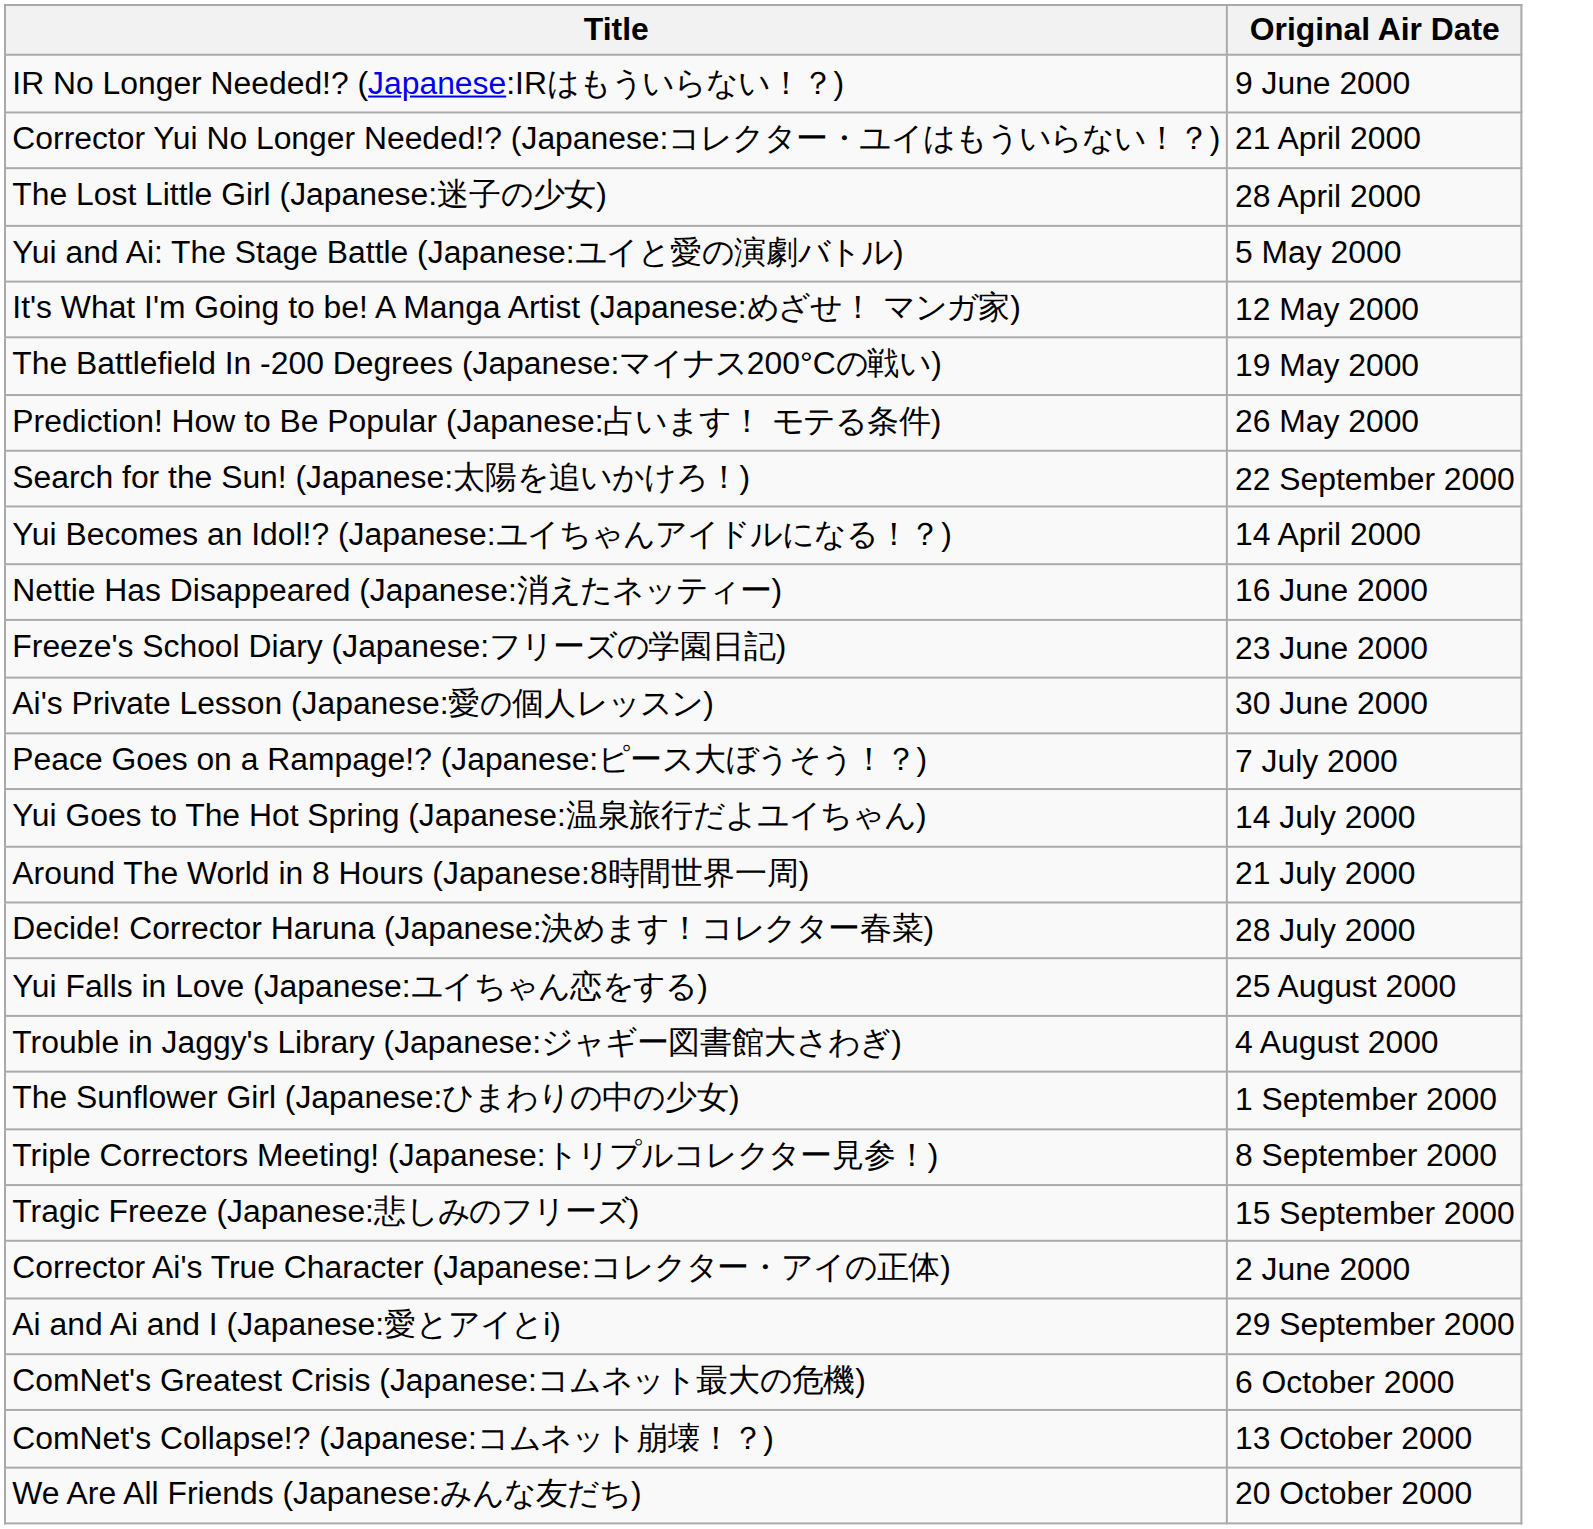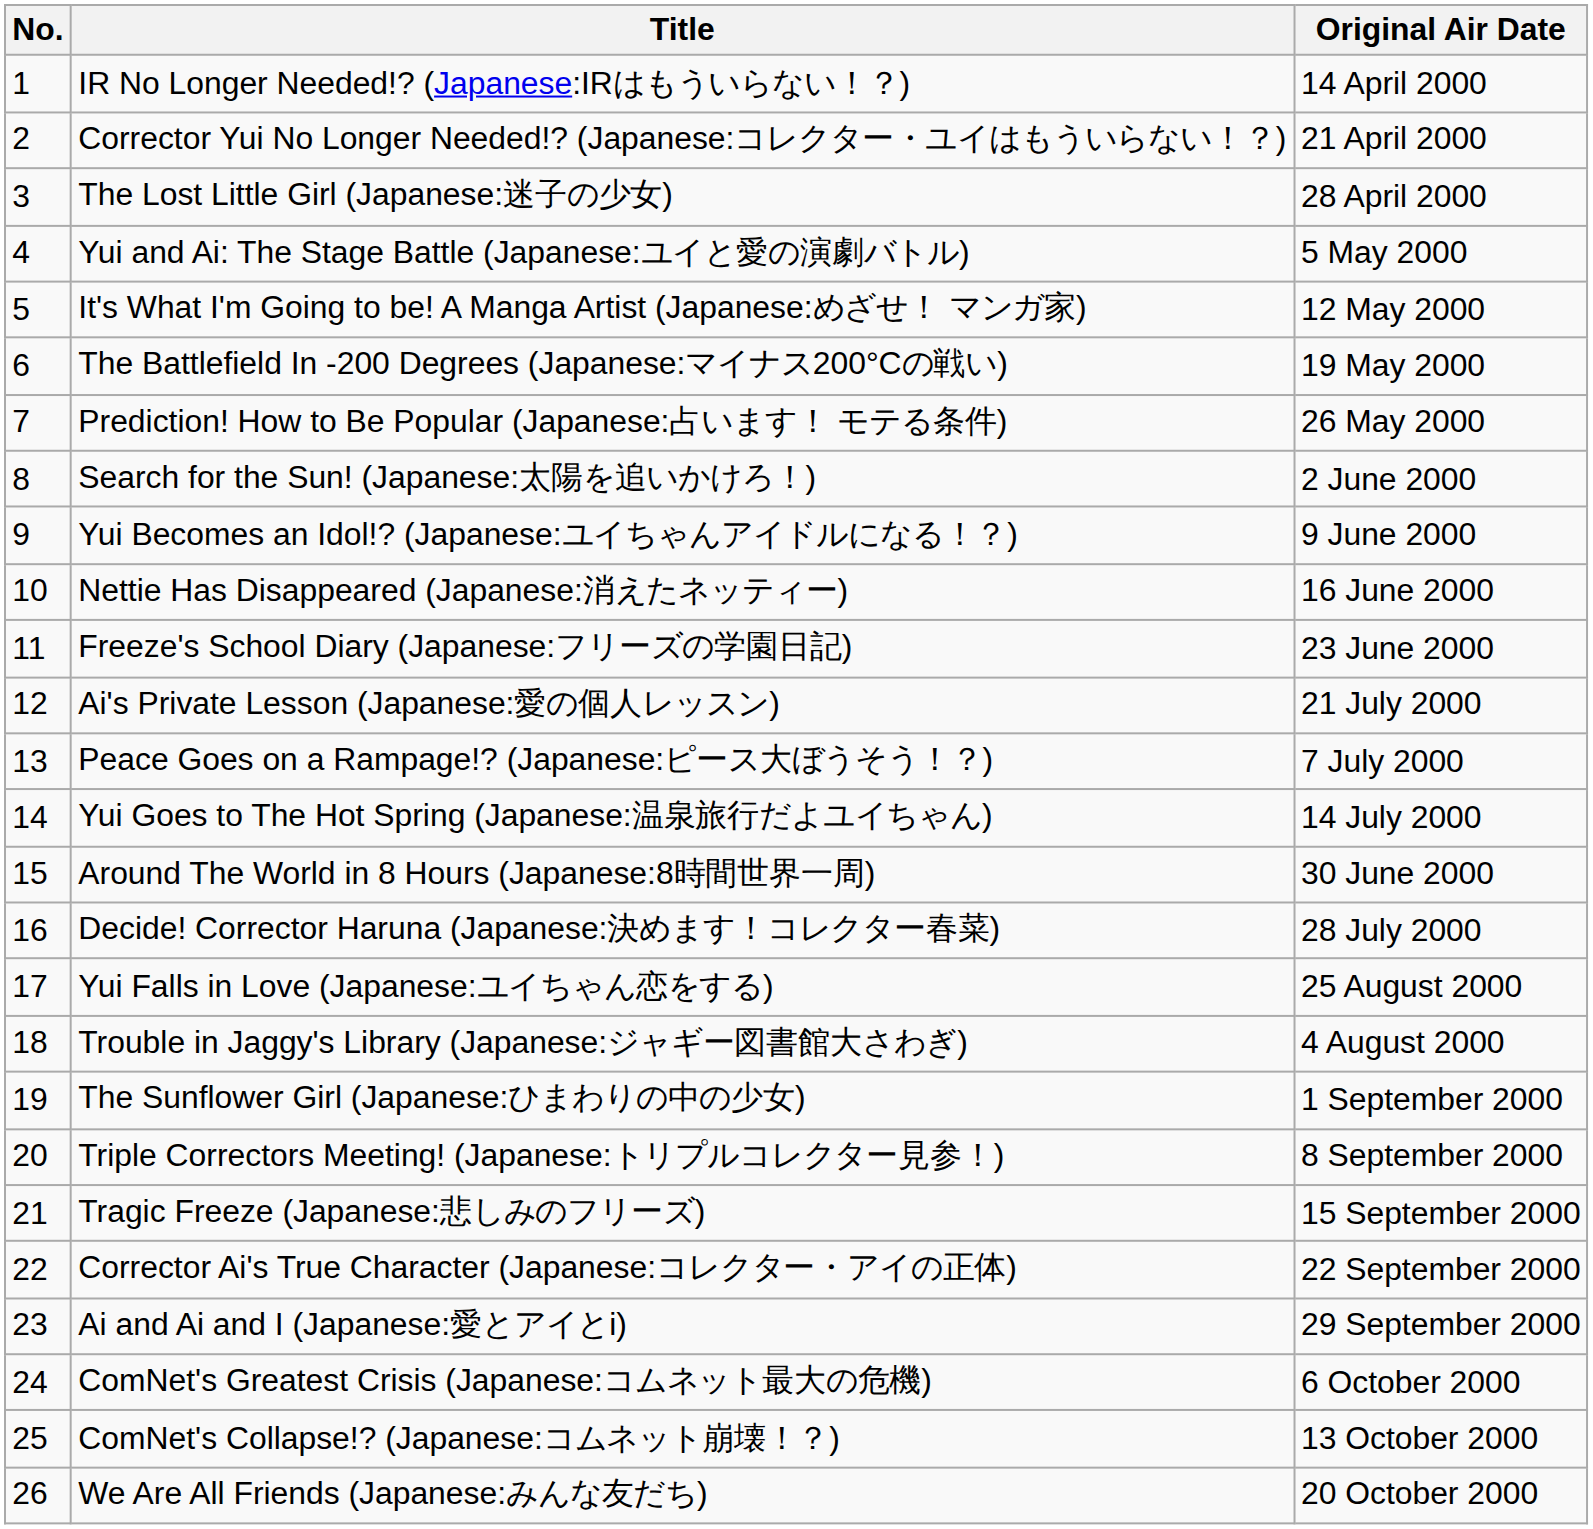+ column: No. | 1 | 2 | 3 | 4 | 5 | 6 | 7 | 8 | 9 | 10 | 11 | 12 | 13 | 14 | 15 | 16 | 17 | 18 | 19 | 20 | 21 | 22 | 23 | 24 | 25 | 26
IR No Longer Needed!? (Japanese:IRはもういらない！？) | Original Air Date: 9 June 2000 -> 14 April 2000
Search for the Sun! (Japanese:太陽を追いかけろ！) | Original Air Date: 22 September 2000 -> 2 June 2000
Yui Becomes an Idol!? (Japanese:ユイちゃんアイドルになる！？) | Original Air Date: 14 April 2000 -> 9 June 2000
Ai's Private Lesson (Japanese:愛の個人レッスン) | Original Air Date: 30 June 2000 -> 21 July 2000
Around The World in 8 Hours (Japanese:8時間世界一周) | Original Air Date: 21 July 2000 -> 30 June 2000
Corrector Ai's True Character (Japanese:コレクター・アイの正体) | Original Air Date: 2 June 2000 -> 22 September 2000
